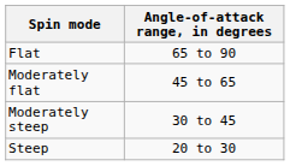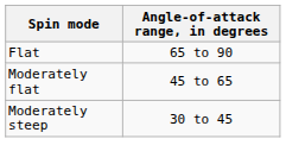- row: Steep | 20 to 30
